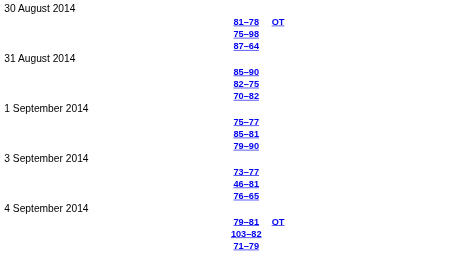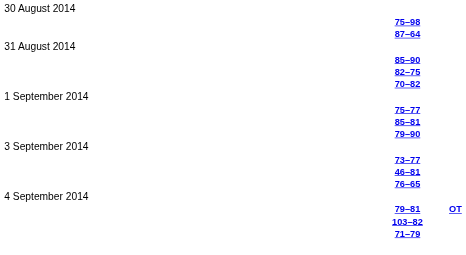- row: 81–78 | OT
